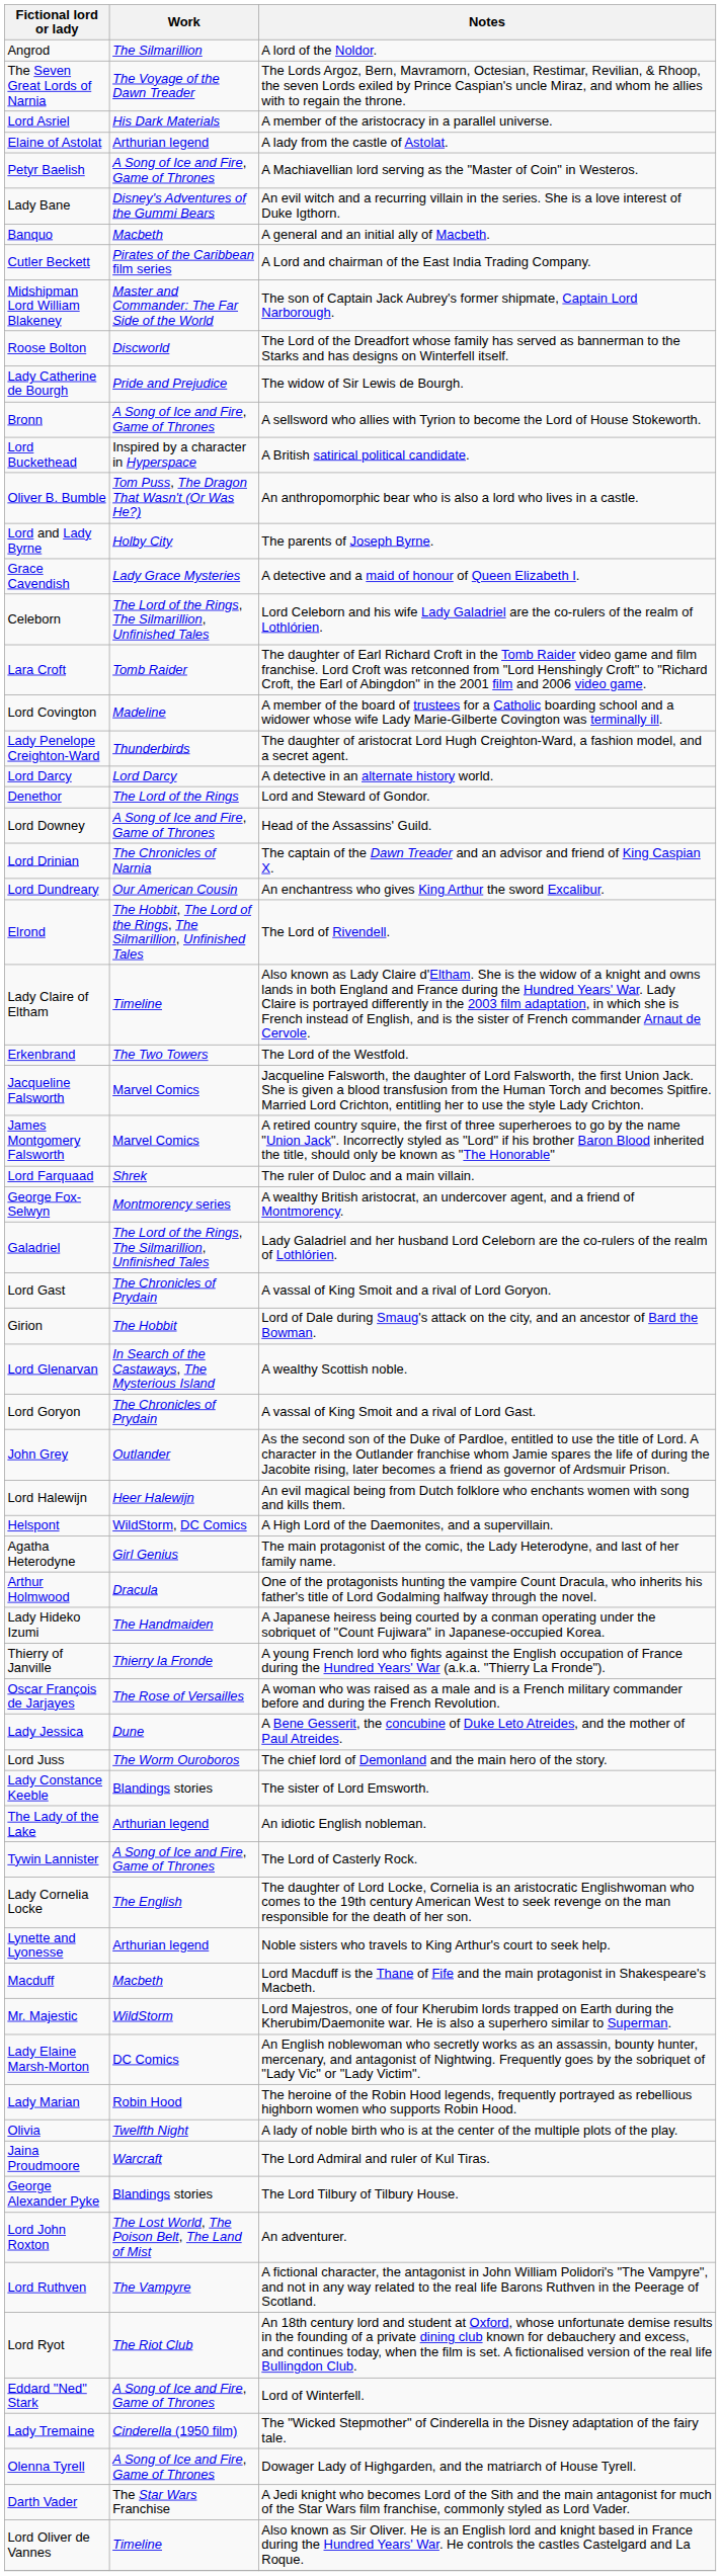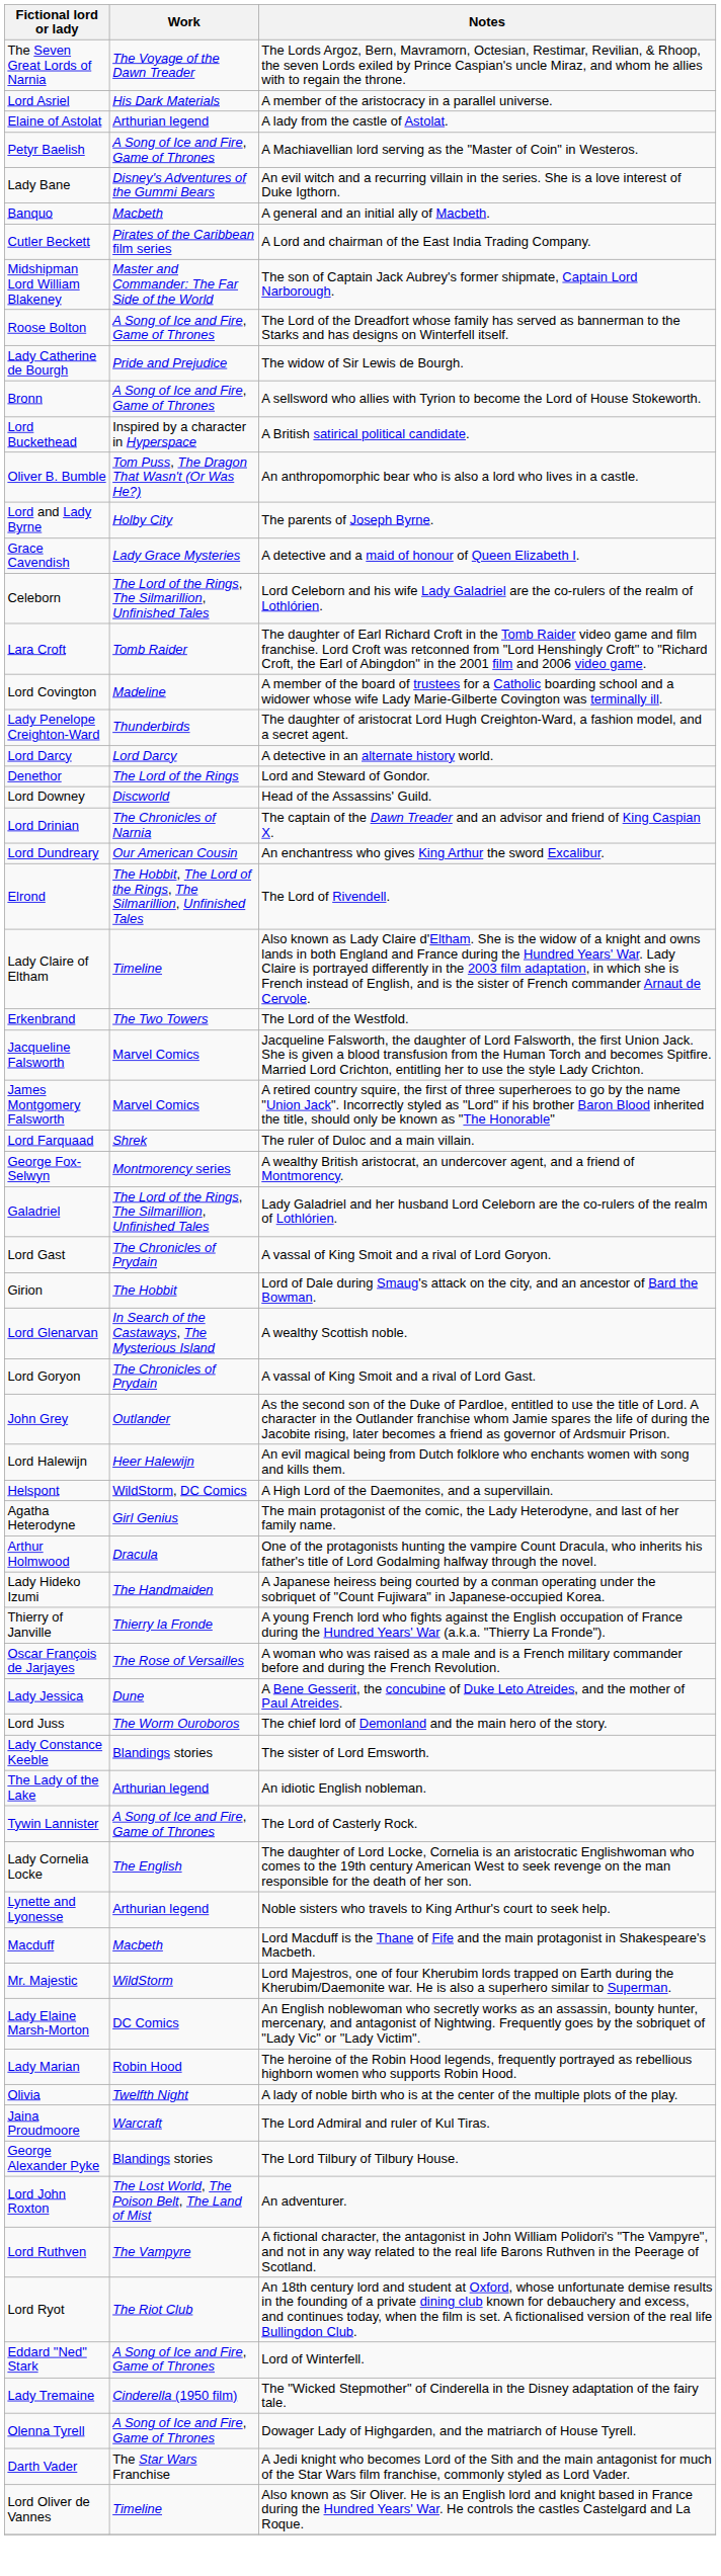- row: Angrod | The Silmarillion | A lord of the Noldor.
Roose Bolton | Work: Discworld -> A Song of Ice and Fire, Game of Thrones
Lord Downey | Work: A Song of Ice and Fire, Game of Thrones -> Discworld
